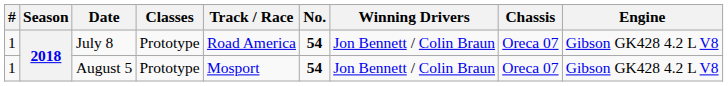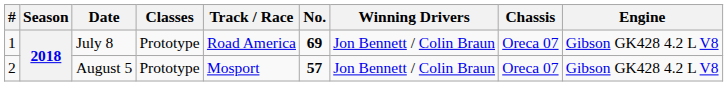July 8 | No.: 54 -> 69
August 5 | #: 1 -> 2
August 5 | No.: 54 -> 57
